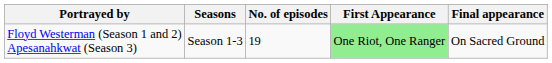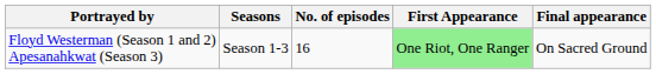Floyd Westerman (Season 1 and 2) Apesanahkwat (Season 3) | No. of episodes: 19 -> 16
